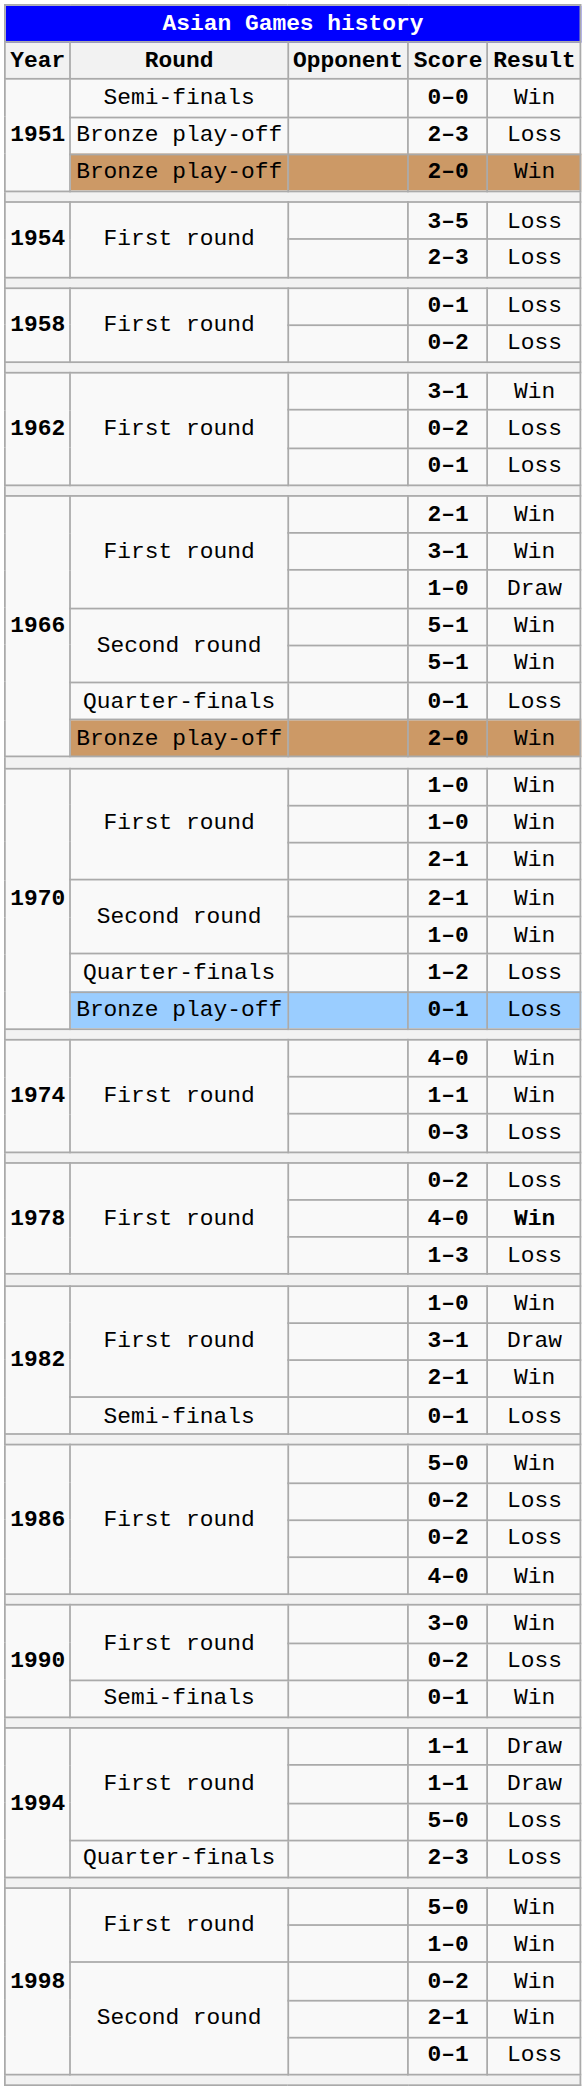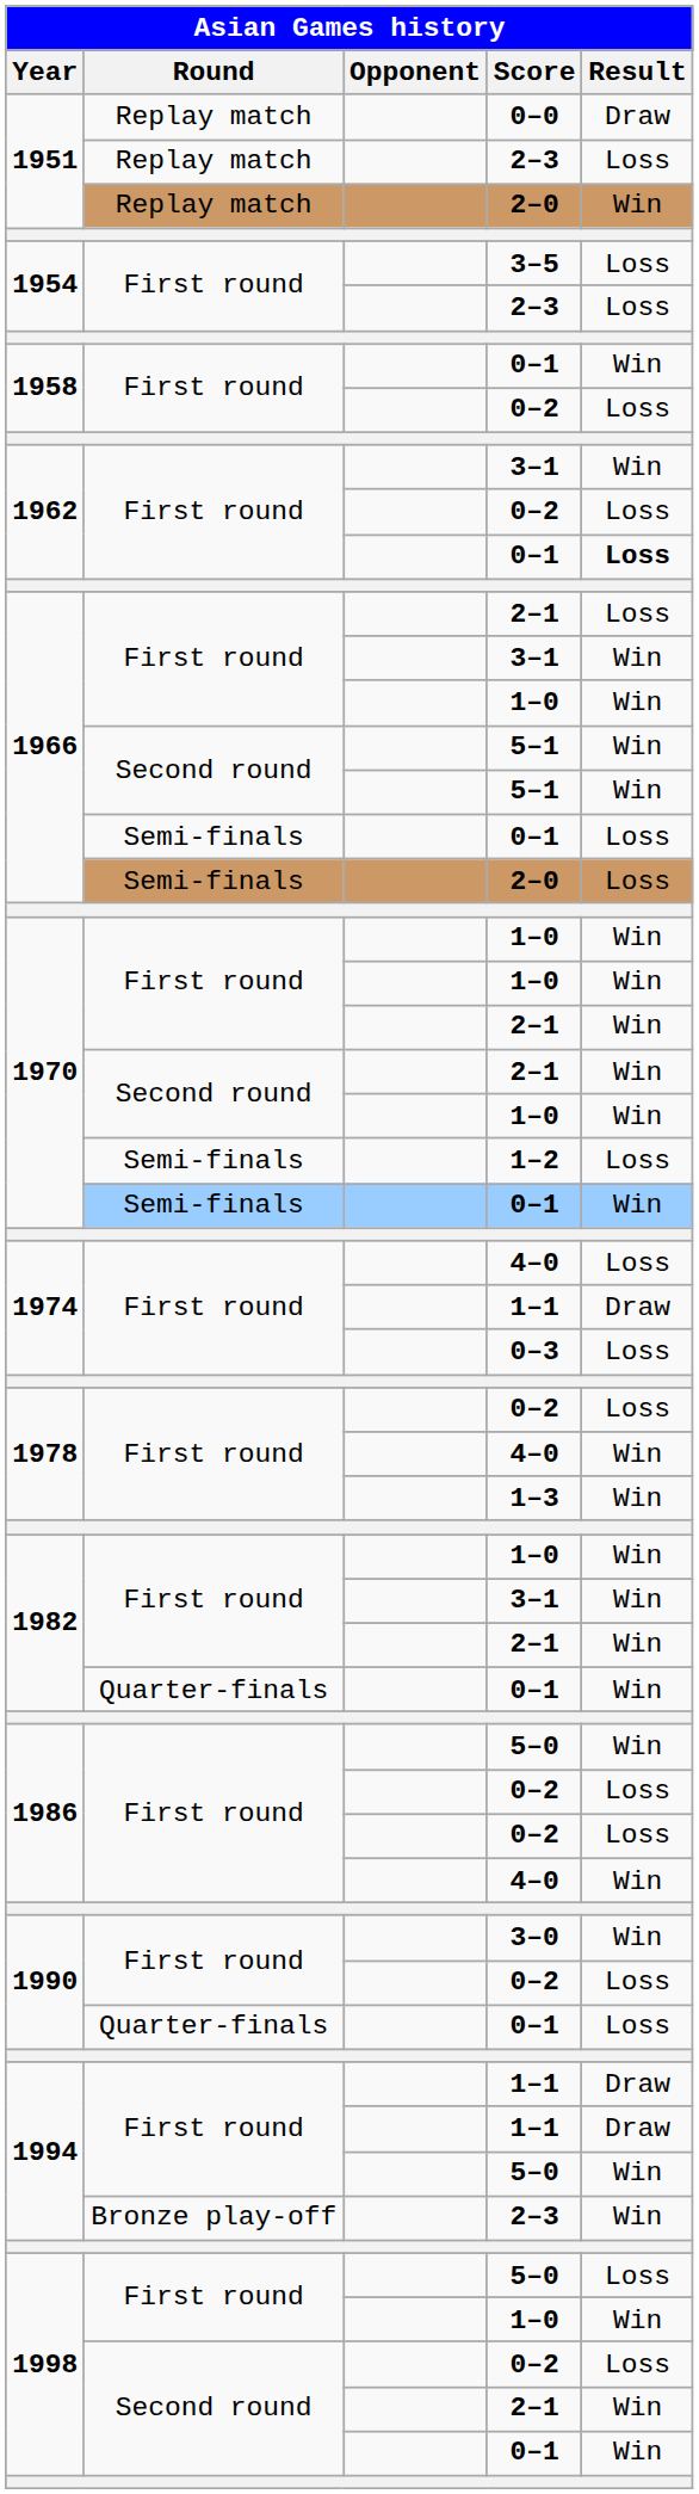0–0 | Round: Semi-finals -> Replay match
0–0 | Result: Win -> Draw
1951 / 2–3 | Round: Bronze play-off -> Replay match
1951 / 2–0 | Round: Bronze play-off -> Replay match
1958 / 0–1 | Result: Loss -> Win
1962 / 0–1 | Result: normal -> bold
1966 / 2–1 | Result: Win -> Loss
1966 / 1–0 | Result: Draw -> Win
1966 / 0–1 | Round: Quarter-finals -> Semi-finals
1966 / 2–0 | Round: Bronze play-off -> Semi-finals
1966 / 2–0 | Result: Win -> Loss
1–2 | Round: Quarter-finals -> Semi-finals
1970 / 0–1 | Round: Bronze play-off -> Semi-finals
1970 / 0–1 | Result: Loss -> Win
1974 / 4–0 | Result: Win -> Loss
1974 / 1–1 | Result: Win -> Draw
1978 / 4–0 | Result: bold -> normal
1–3 | Result: Loss -> Win
1982 / 3–1 | Result: Draw -> Win
1982 / 0–1 | Round: Semi-finals -> Quarter-finals
1982 / 0–1 | Result: Loss -> Win
1990 / 0–1 | Round: Semi-finals -> Quarter-finals
1990 / 0–1 | Result: Win -> Loss
1994 / 5–0 | Result: Loss -> Win
1994 / 2–3 | Round: Quarter-finals -> Bronze play-off
1994 / 2–3 | Result: Loss -> Win
1998 / 5–0 | Result: Win -> Loss
1998 / 0–2 | Result: Win -> Loss
1998 / 0–1 | Result: Loss -> Win
